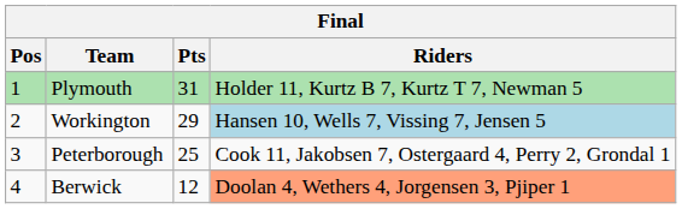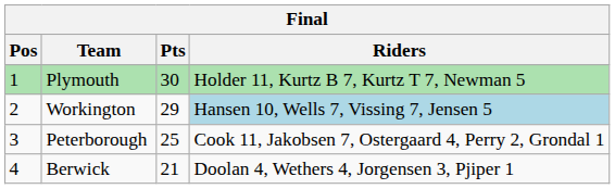Plymouth | Pts: 31 -> 30
Berwick | Pts: 12 -> 21
Berwick | Riders: lightsalmon background -> no background
